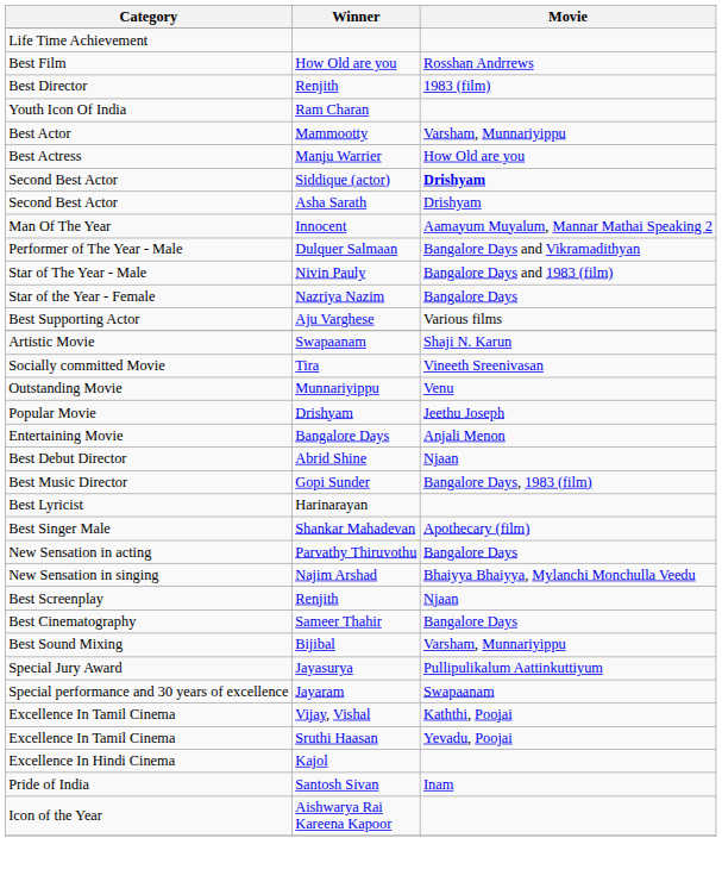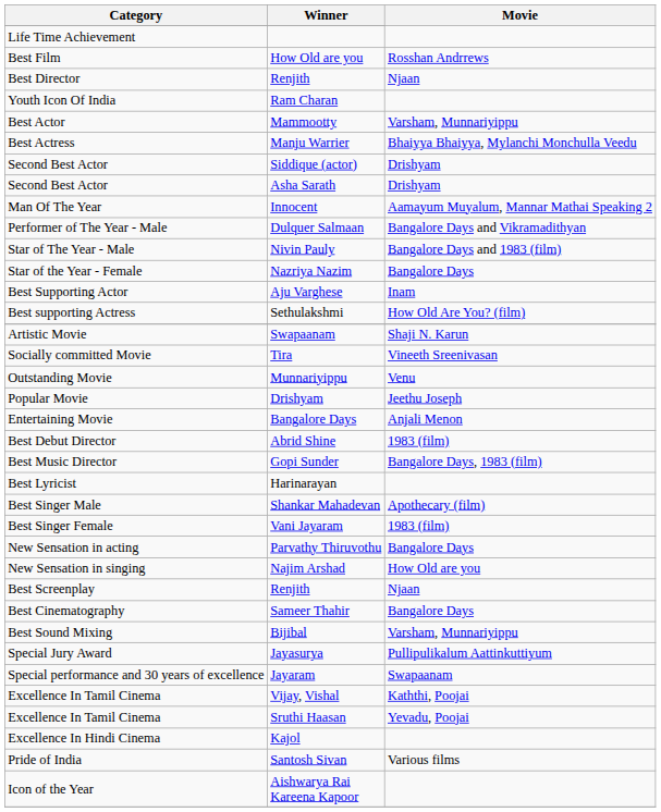Best Director / Renjith | Movie: 1983 (film) -> Njaan
Manju Warrier | Movie: How Old are you -> Bhaiyya Bhaiyya, Mylanchi Monchulla Veedu
Siddique (actor) | Movie: bold -> normal
Aju Varghese | Movie: Various films -> Inam
+ row: Best supporting Actress | Sethulakshmi | How Old Are You? (film)
Abrid Shine | Movie: Njaan -> 1983 (film)
+ row: Best Singer Female | Vani Jayaram | 1983 (film)
Najim Arshad | Movie: Bhaiyya Bhaiyya, Mylanchi Monchulla Veedu -> How Old are you
Santosh Sivan | Movie: Inam -> Various films
